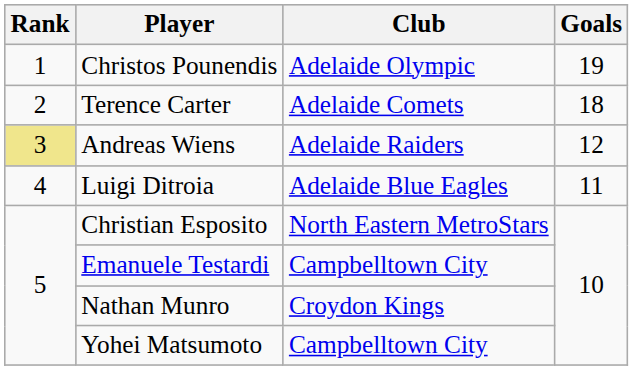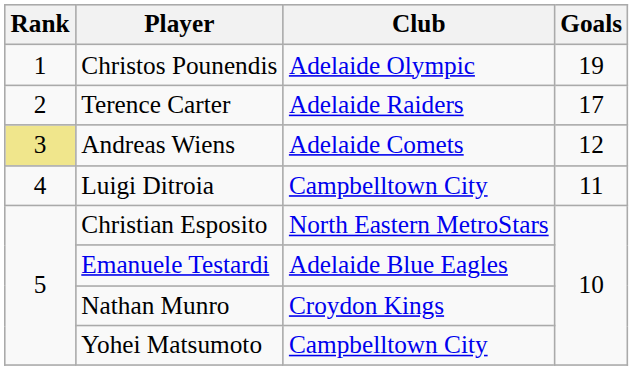Terence Carter | Club: Adelaide Comets -> Adelaide Raiders
Terence Carter | Goals: 18 -> 17
Andreas Wiens | Club: Adelaide Raiders -> Adelaide Comets
Luigi Ditroia | Club: Adelaide Blue Eagles -> Campbelltown City
Emanuele Testardi | Club: Campbelltown City -> Adelaide Blue Eagles
